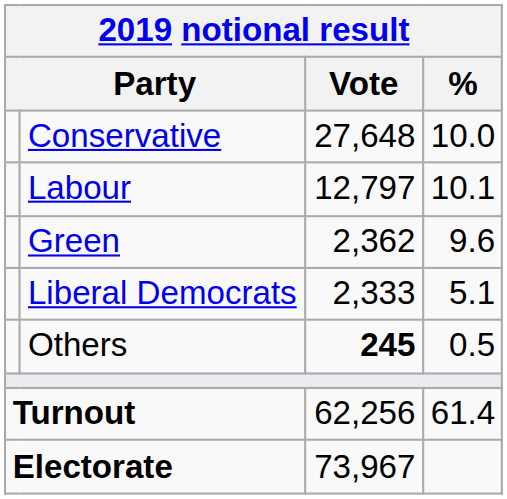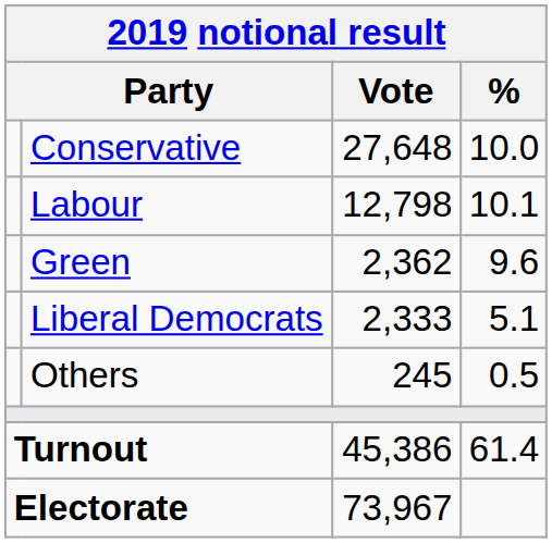Labour | Vote: 12,797 -> 12,798
Others | Vote: bold -> normal
Turnout | Vote: 62,256 -> 45,386
